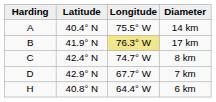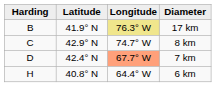- row: A | 40.4° N | 75.5° W | 14 km
8 km | Latitude: 42.4° N -> 42.9° N
7 km | Latitude: 42.9° N -> 42.4° N
7 km | Longitude: no background -> lightsalmon background
